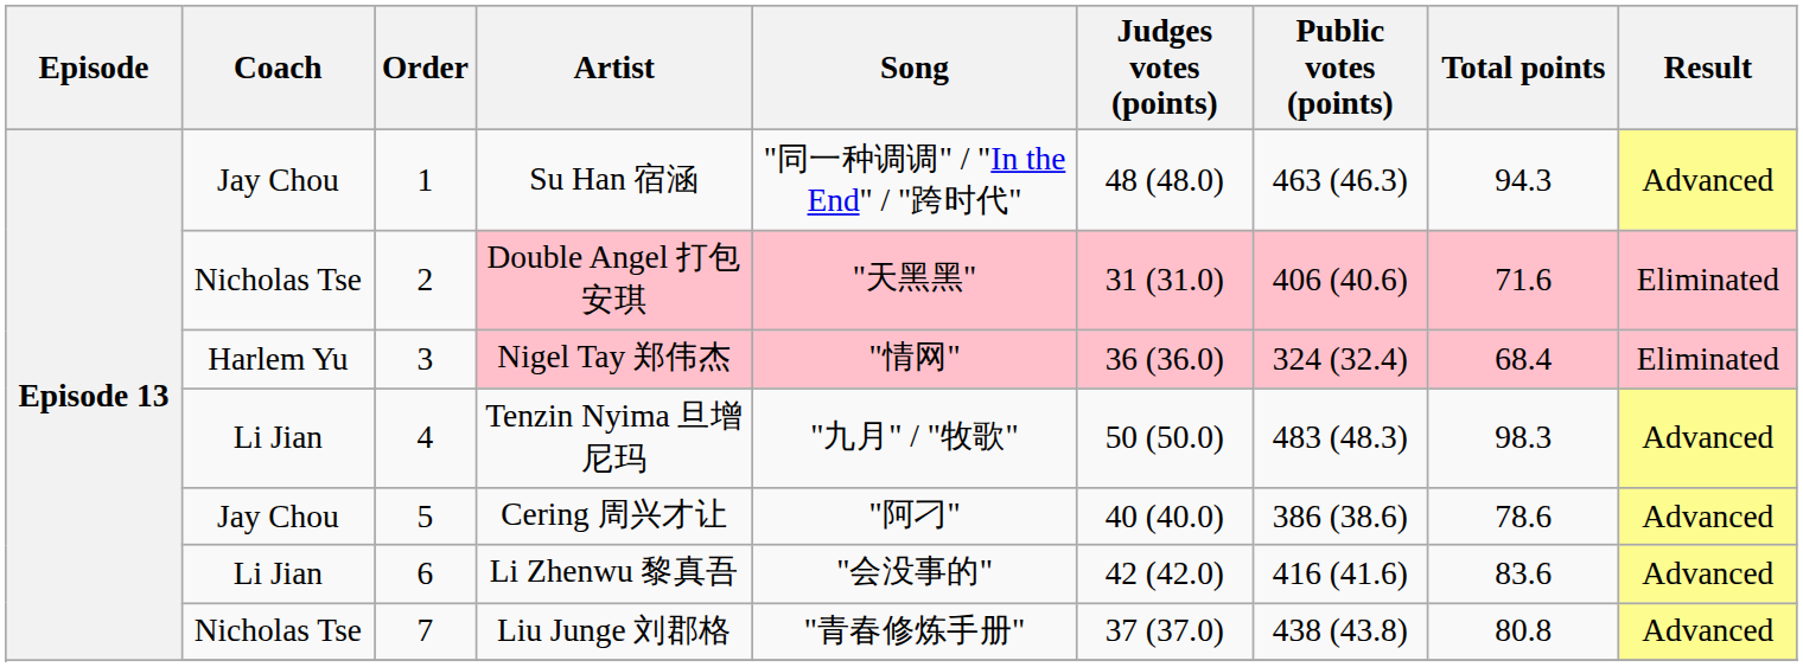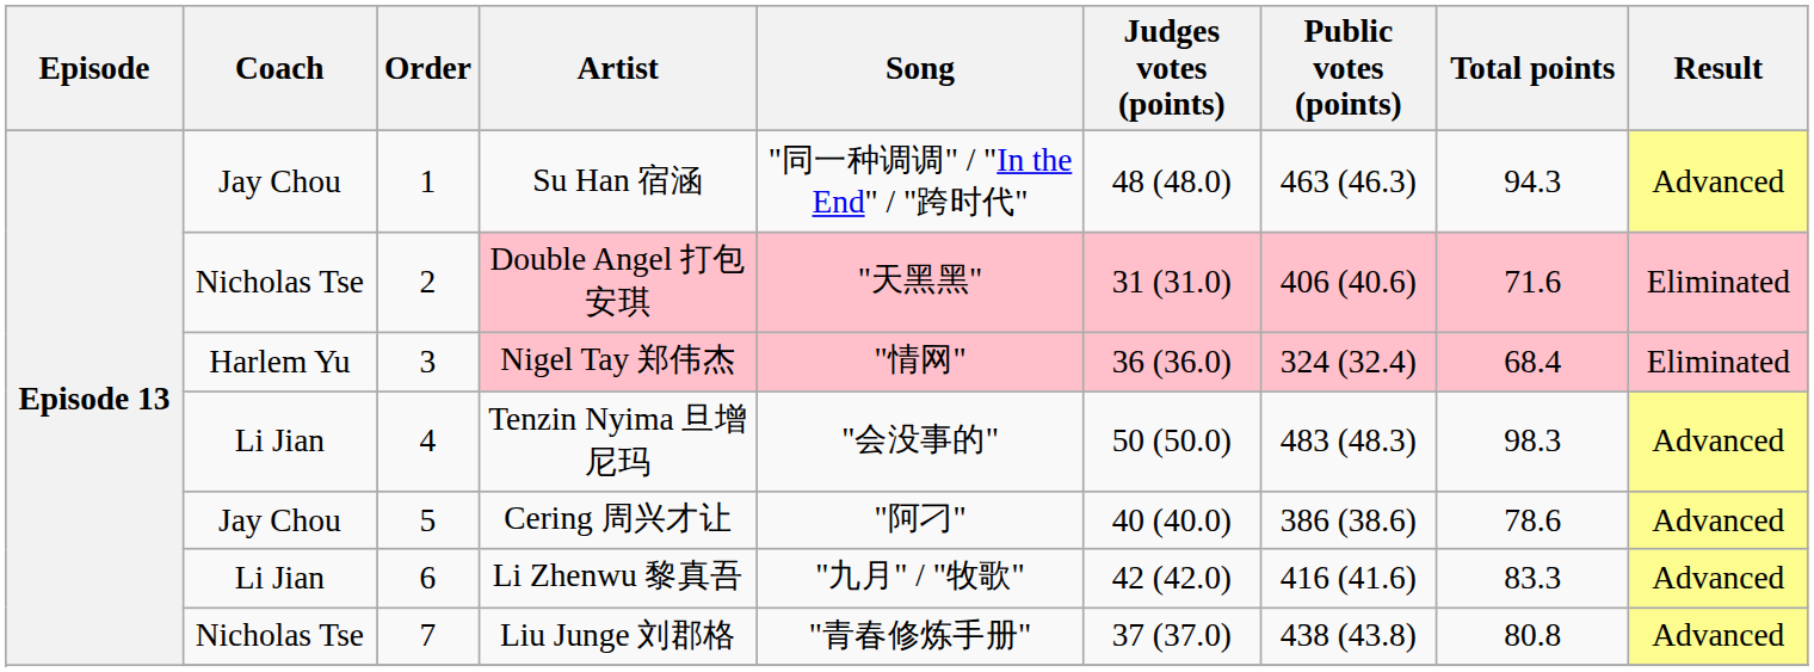Tenzin Nyima 旦增尼玛 | Song: "九月" / "牧歌" -> "会没事的"
Li Zhenwu 黎真吾 | Song: "会没事的" -> "九月" / "牧歌"
Li Zhenwu 黎真吾 | Total points: 83.6 -> 83.3
